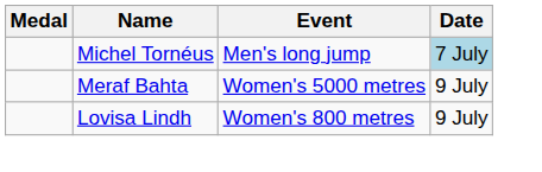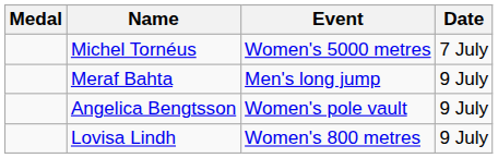Michel Tornéus | Event: Men's long jump -> Women's 5000 metres
Michel Tornéus | Date: lightblue background -> no background
Meraf Bahta | Event: Women's 5000 metres -> Men's long jump
+ row: Angelica Bengtsson | Women's pole vault | 9 July
